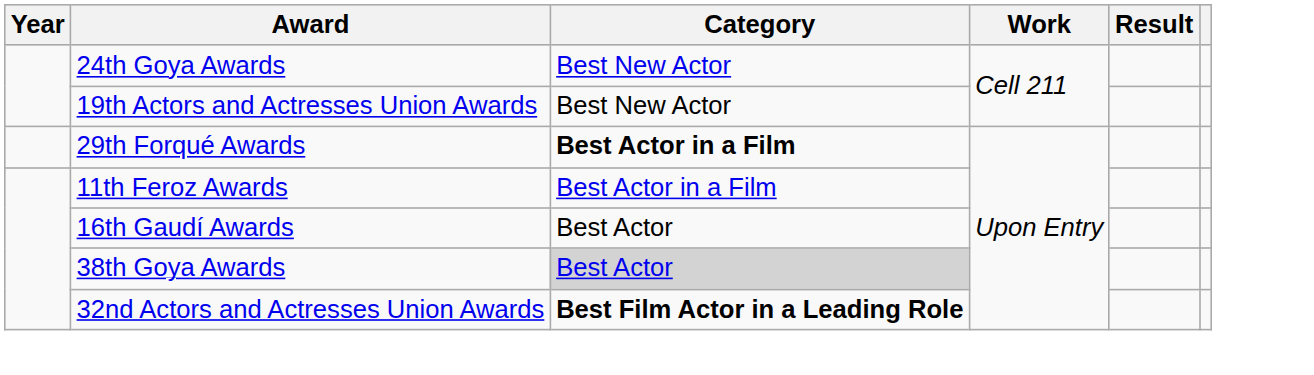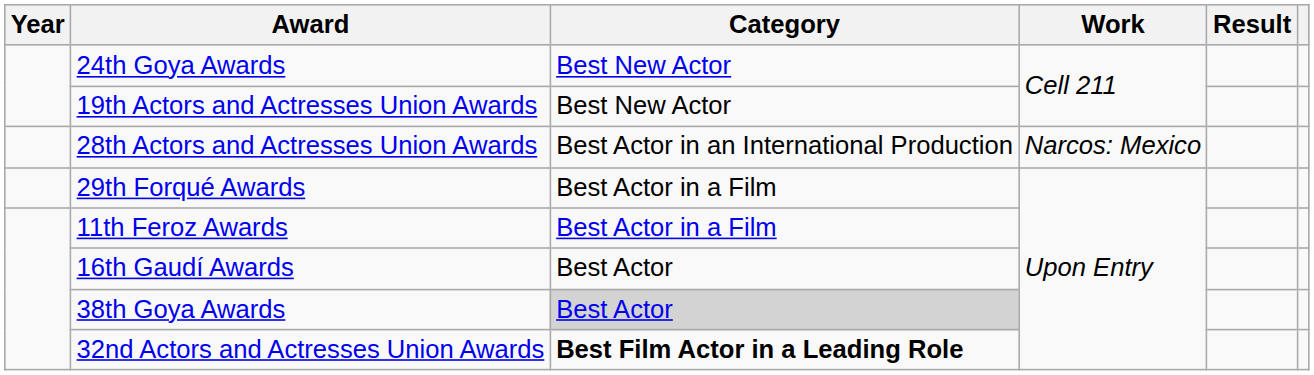+ row: 28th Actors and Actresses Union Awards | Best Actor in an International Production | Narcos: Mexico
29th Forqué Awards | Category: bold -> normal
